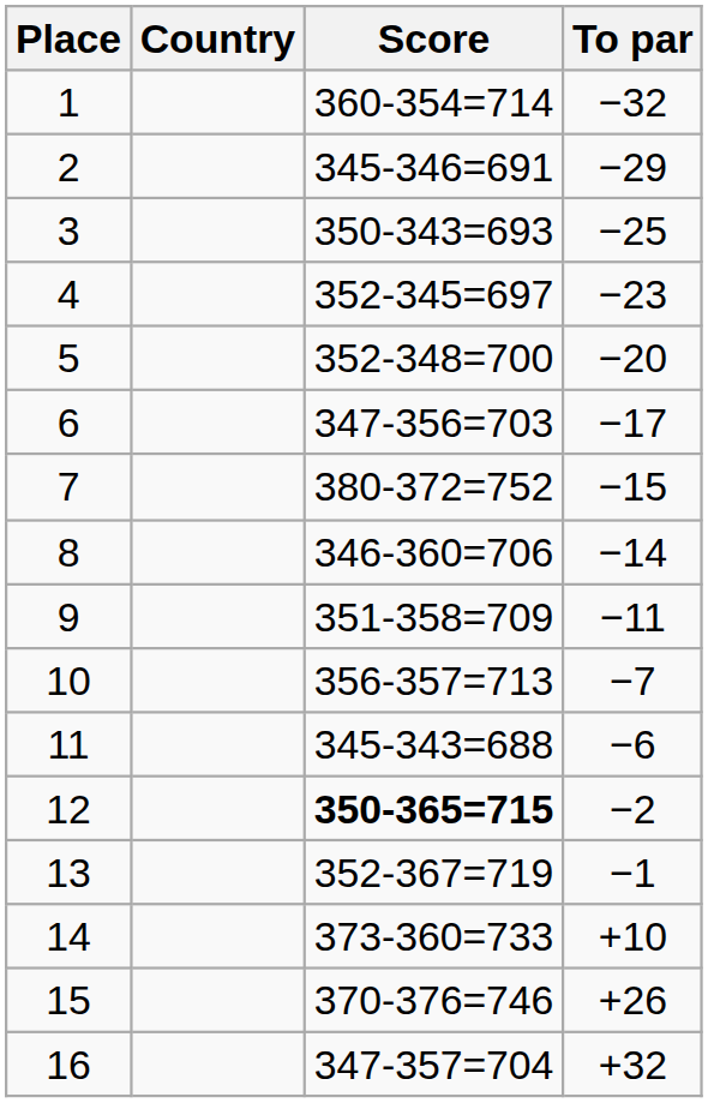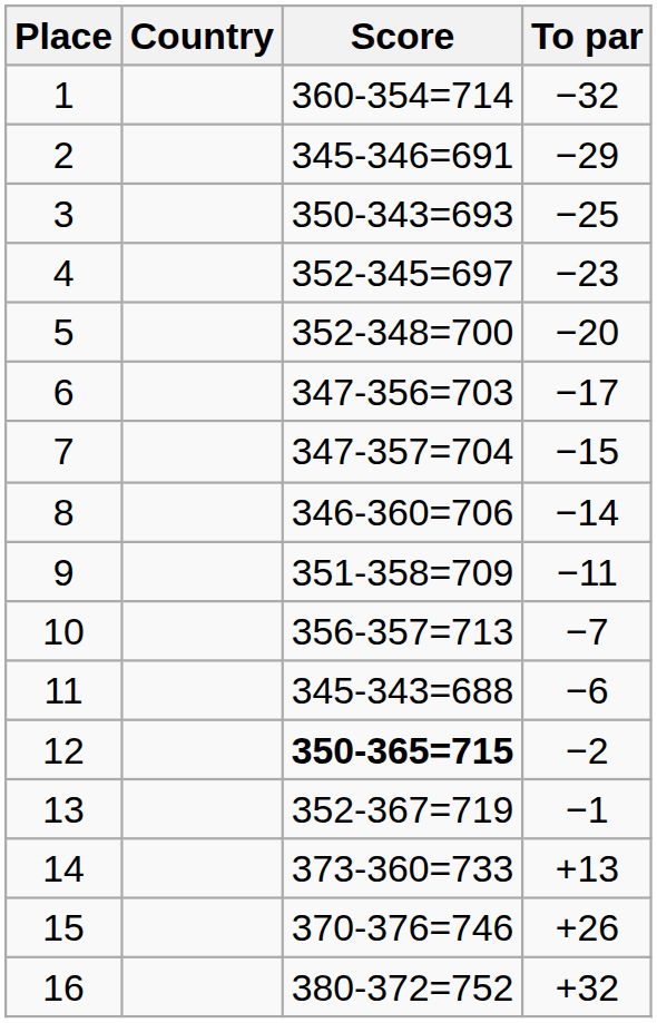7 | Score: 380-372=752 -> 347-357=704
14 | To par: +10 -> +13
16 | Score: 347-357=704 -> 380-372=752
